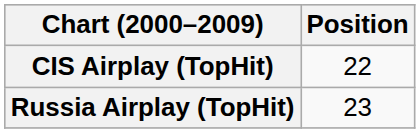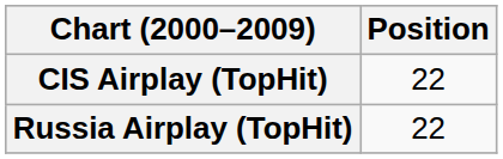Russia Airplay (TopHit) | Position: 23 -> 22
